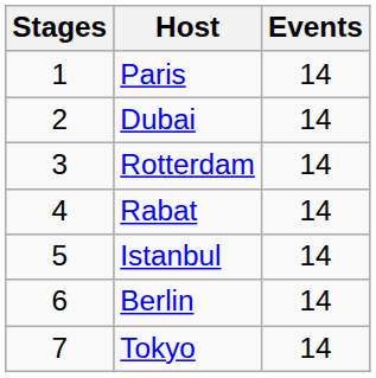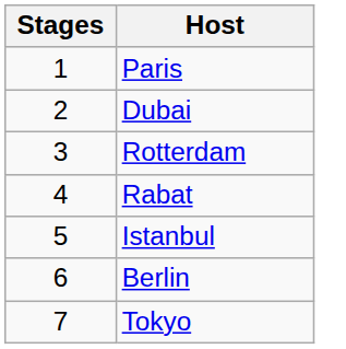- column: Events | 14 | 14 | 14 | 14 | 14 | 14 | 14
